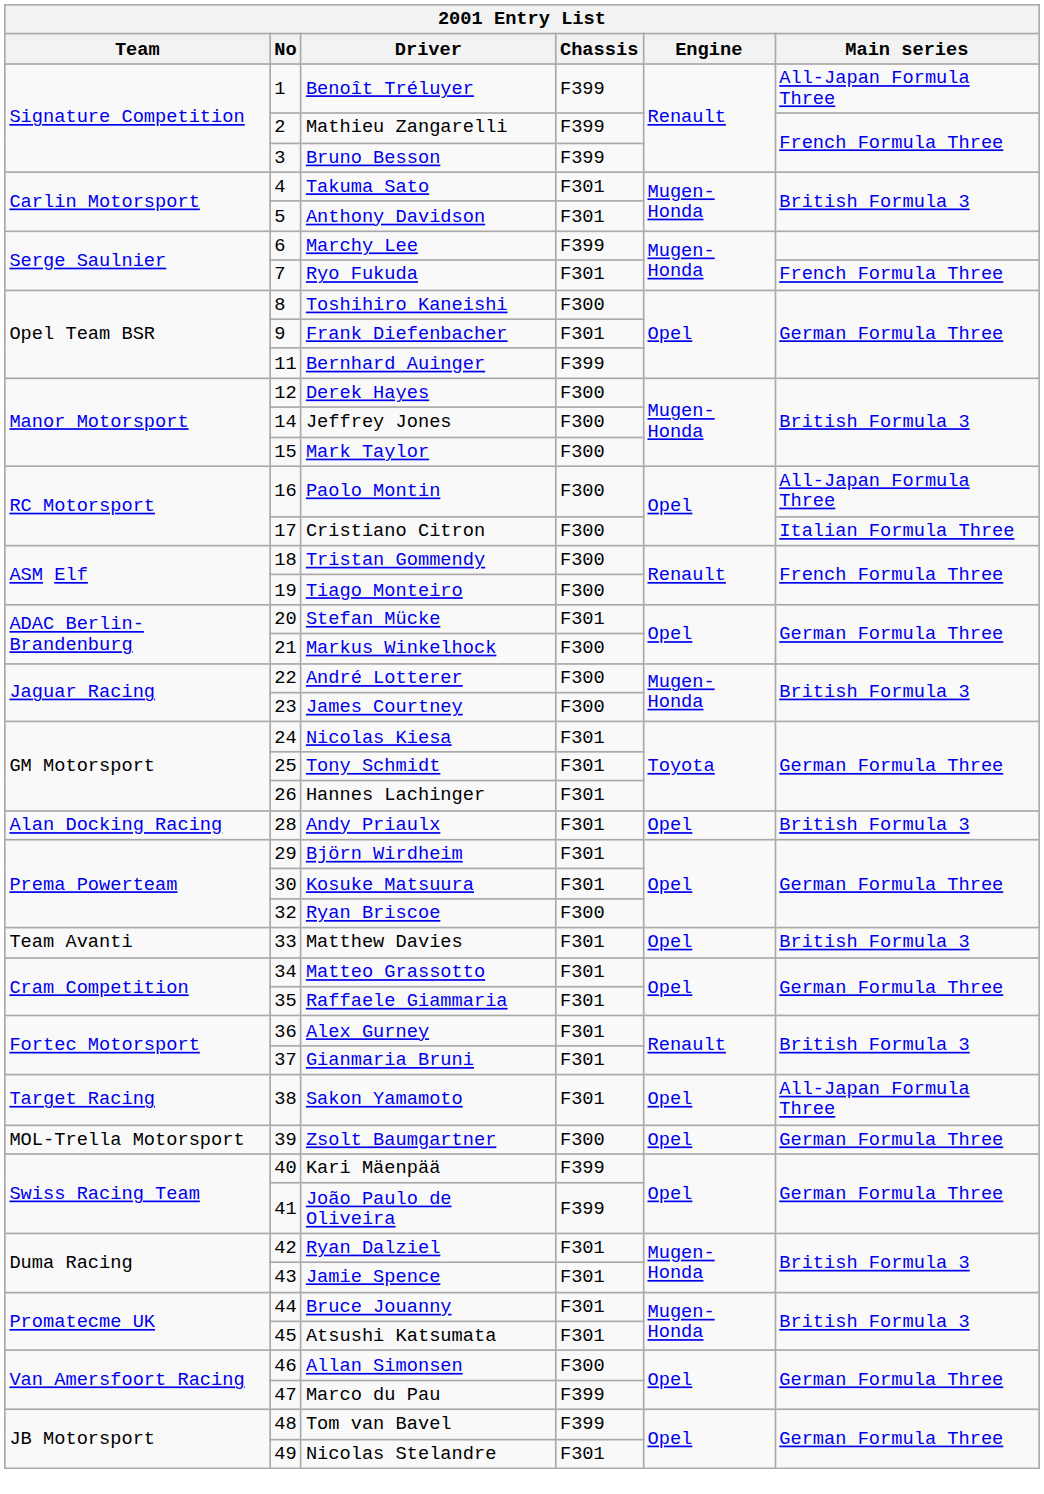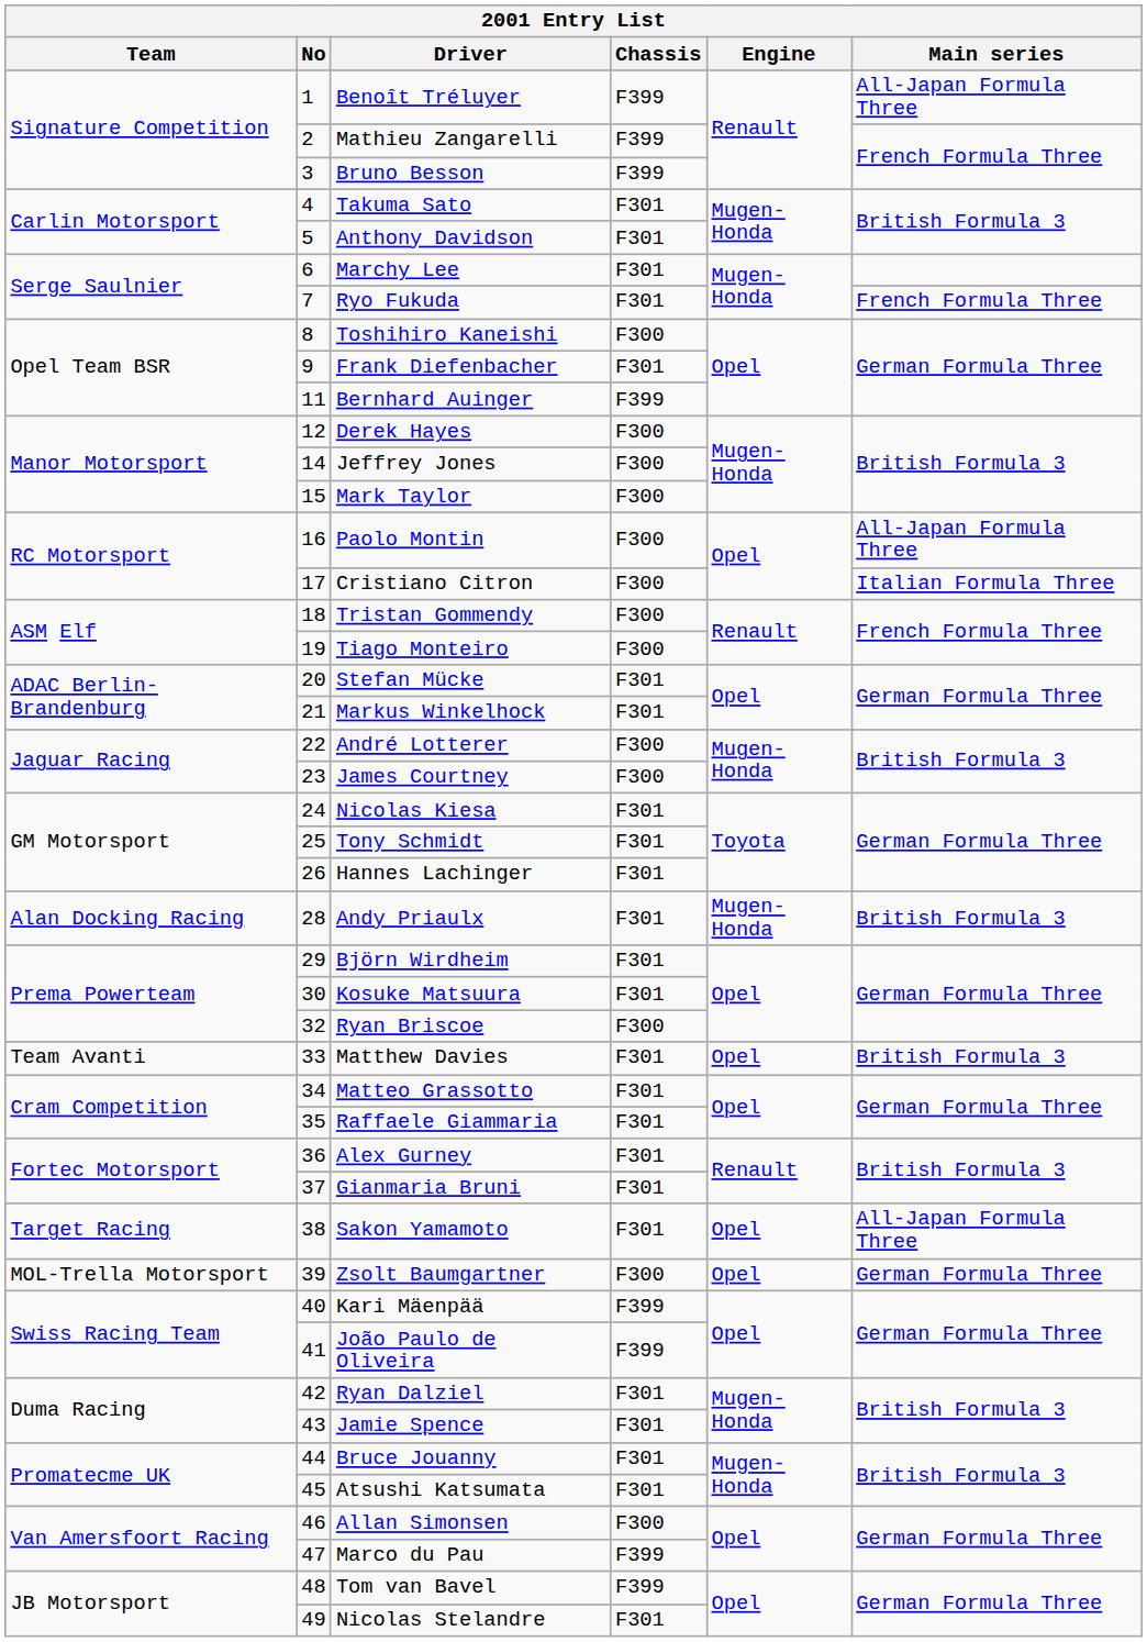Marchy Lee | Chassis: F399 -> F301
Markus Winkelhock | Chassis: F300 -> F301
Andy Priaulx | Engine: Opel -> Mugen-Honda
